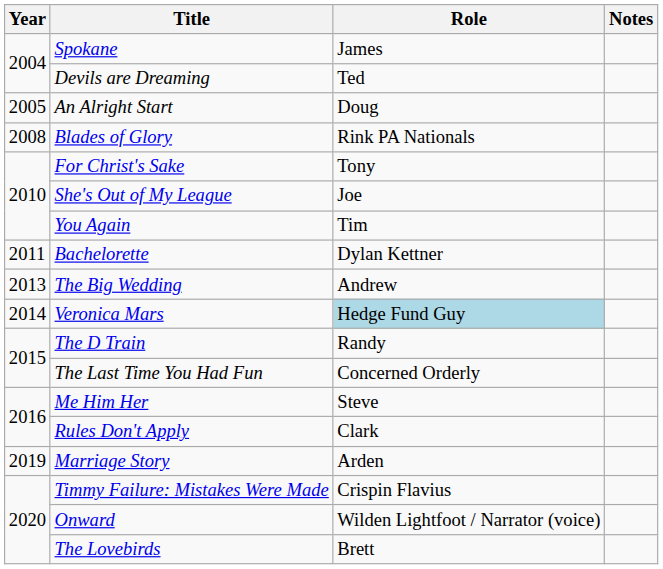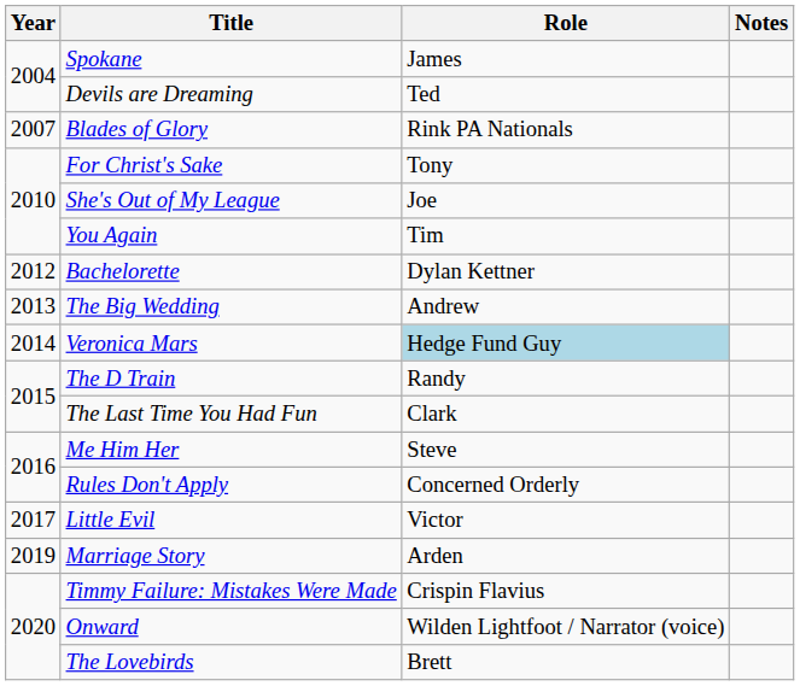- row: 2005 | An Alright Start | Doug
Blades of Glory | Year: 2008 -> 2007
Bachelorette | Year: 2011 -> 2012
The Last Time You Had Fun | Role: Concerned Orderly -> Clark
Rules Don't Apply | Role: Clark -> Concerned Orderly
+ row: 2017 | Little Evil | Victor
